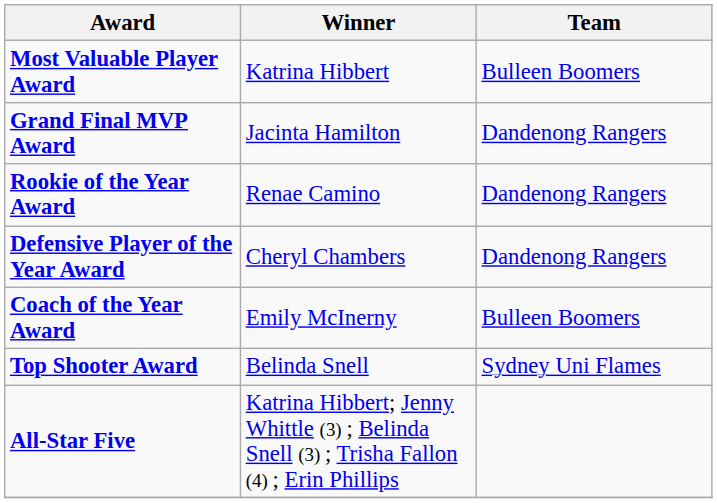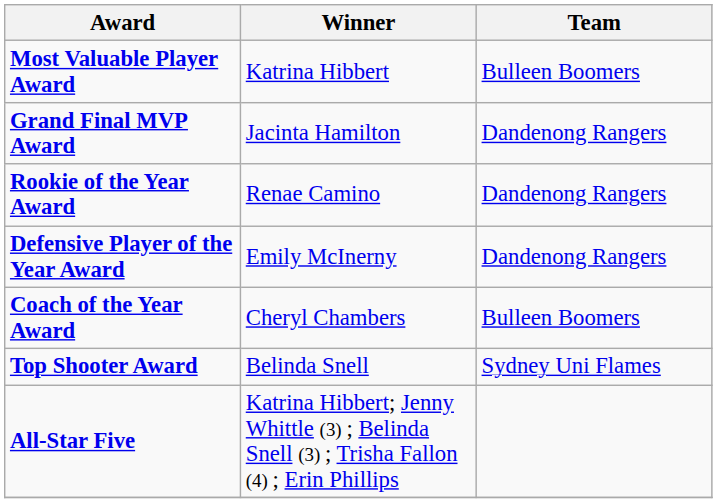Defensive Player of the Year Award | Winner: Cheryl Chambers -> Emily McInerny
Coach of the Year Award | Winner: Emily McInerny -> Cheryl Chambers
